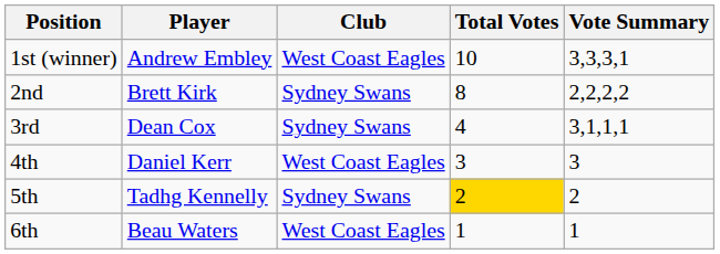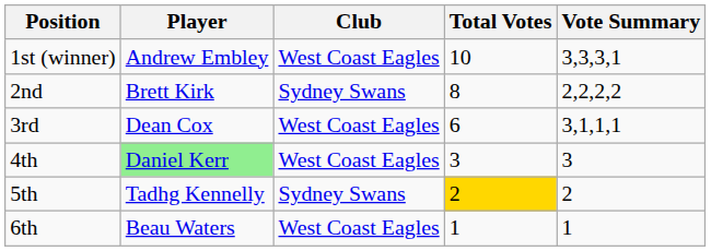3rd | Club: Sydney Swans -> West Coast Eagles
3rd | Total Votes: 4 -> 6
4th | Player: no background -> lightgreen background
